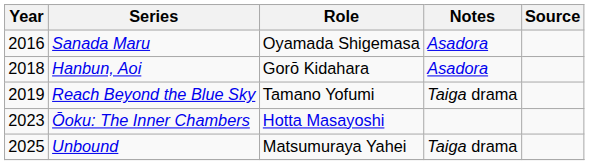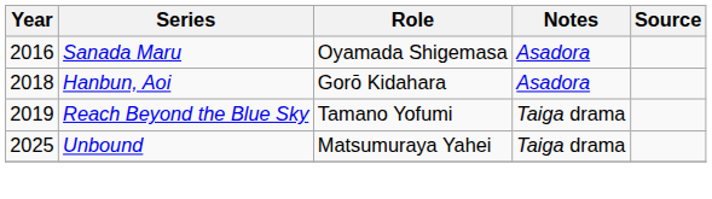- row: 2023 | Ōoku: The Inner Chambers | Hotta Masayoshi
